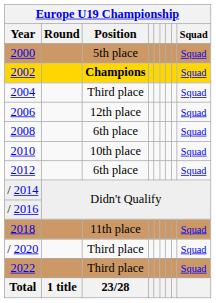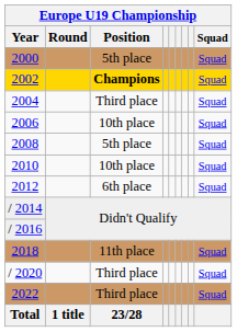2006 | Position: 12th place -> 10th place
2008 | Position: 6th place -> 5th place
